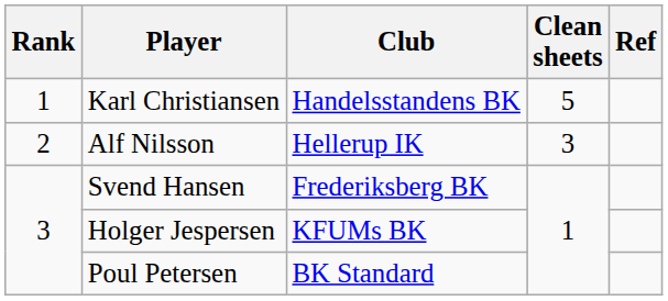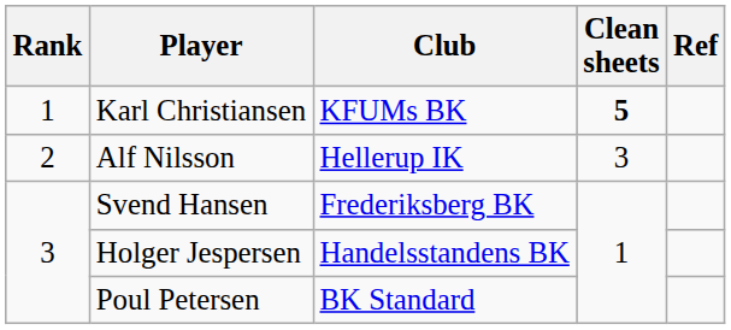Karl Christiansen | Club: Handelsstandens BK -> KFUMs BK
Karl Christiansen | Clean sheets: normal -> bold
Holger Jespersen | Club: KFUMs BK -> Handelsstandens BK
